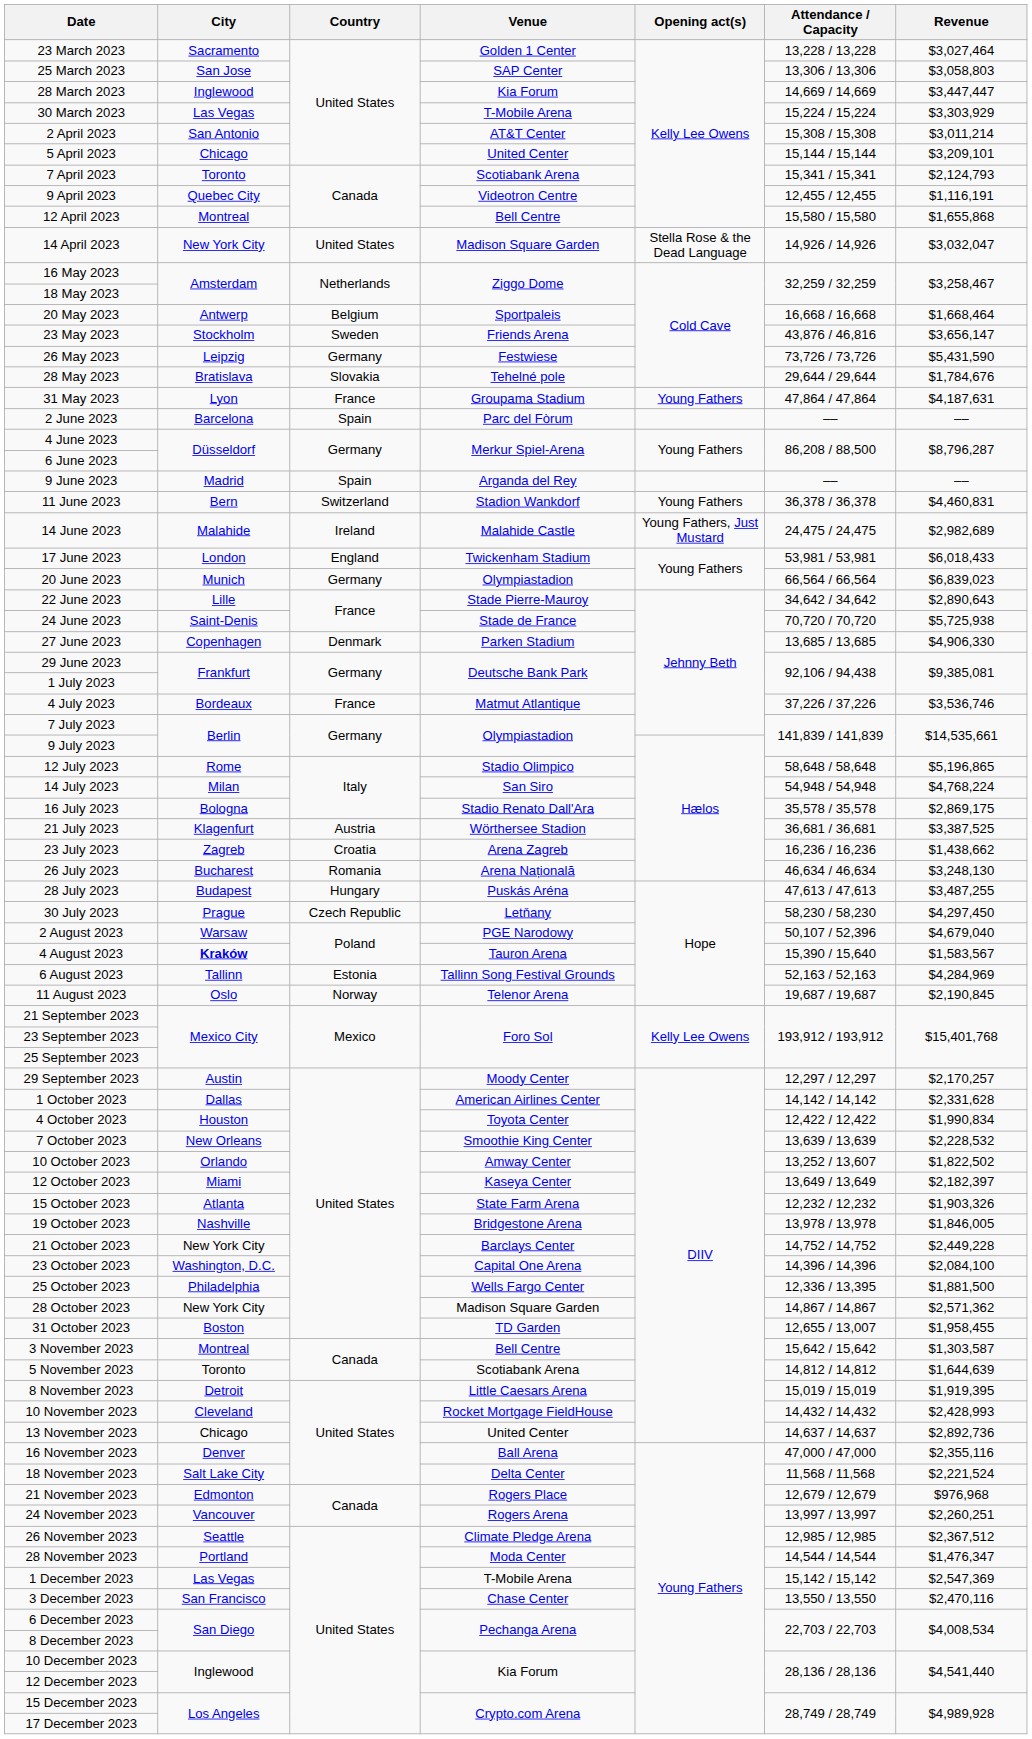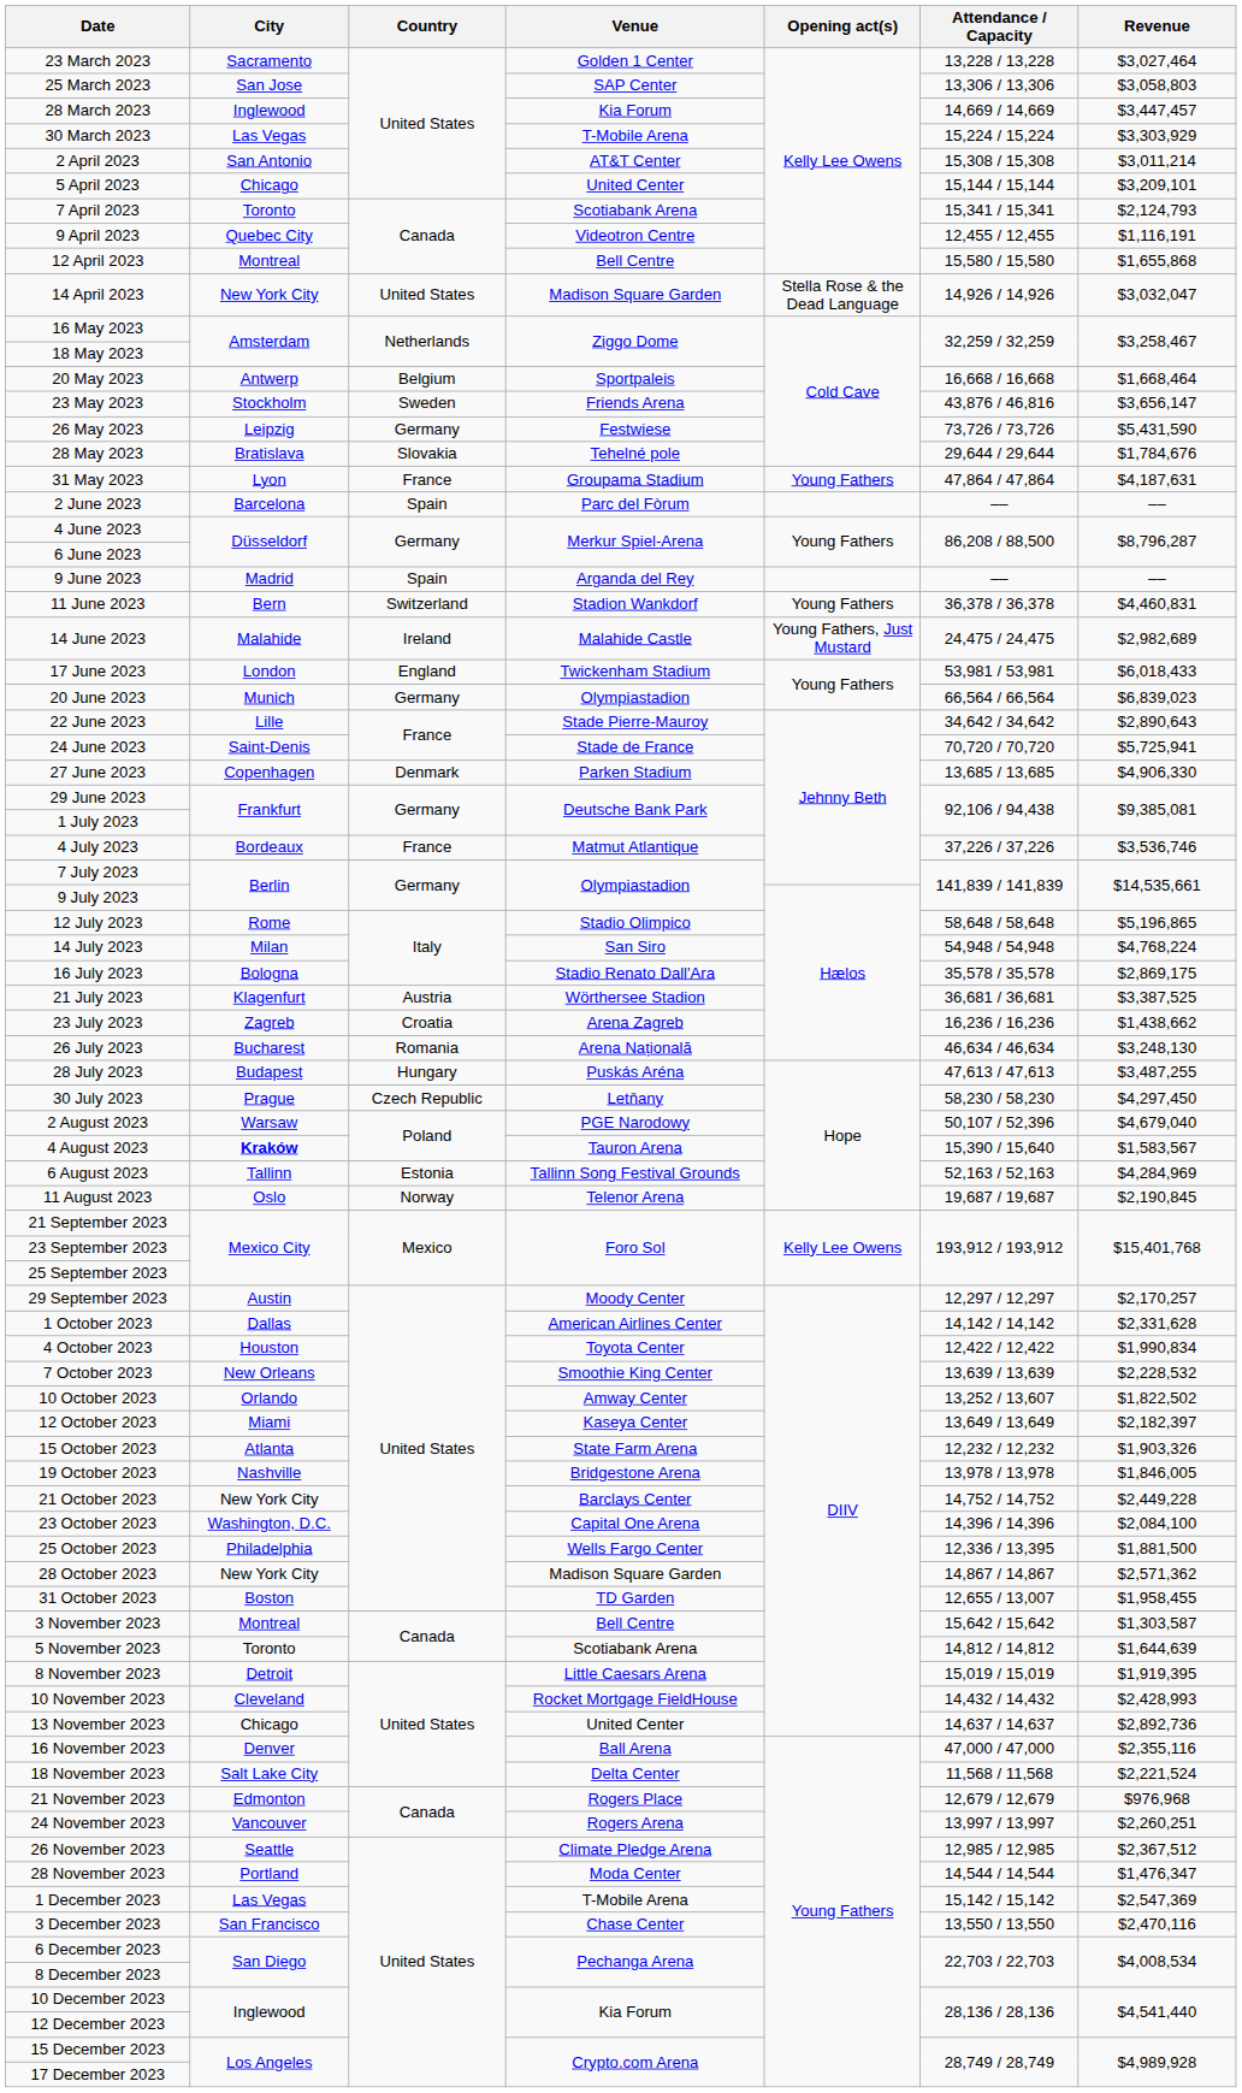28 March 2023 | Revenue: $3,447,447 -> $3,447,457
24 June 2023 | Revenue: $5,725,938 -> $5,725,941
